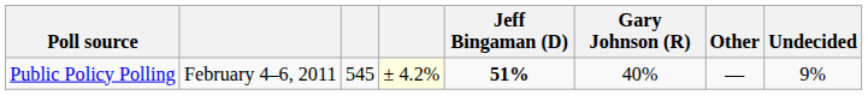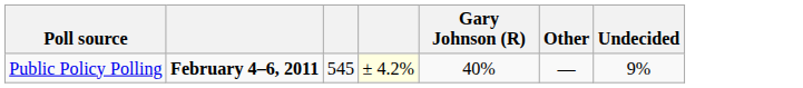- column: Jeff Bingaman (D) | 51%
Public Policy Polling | column 2: normal -> bold
